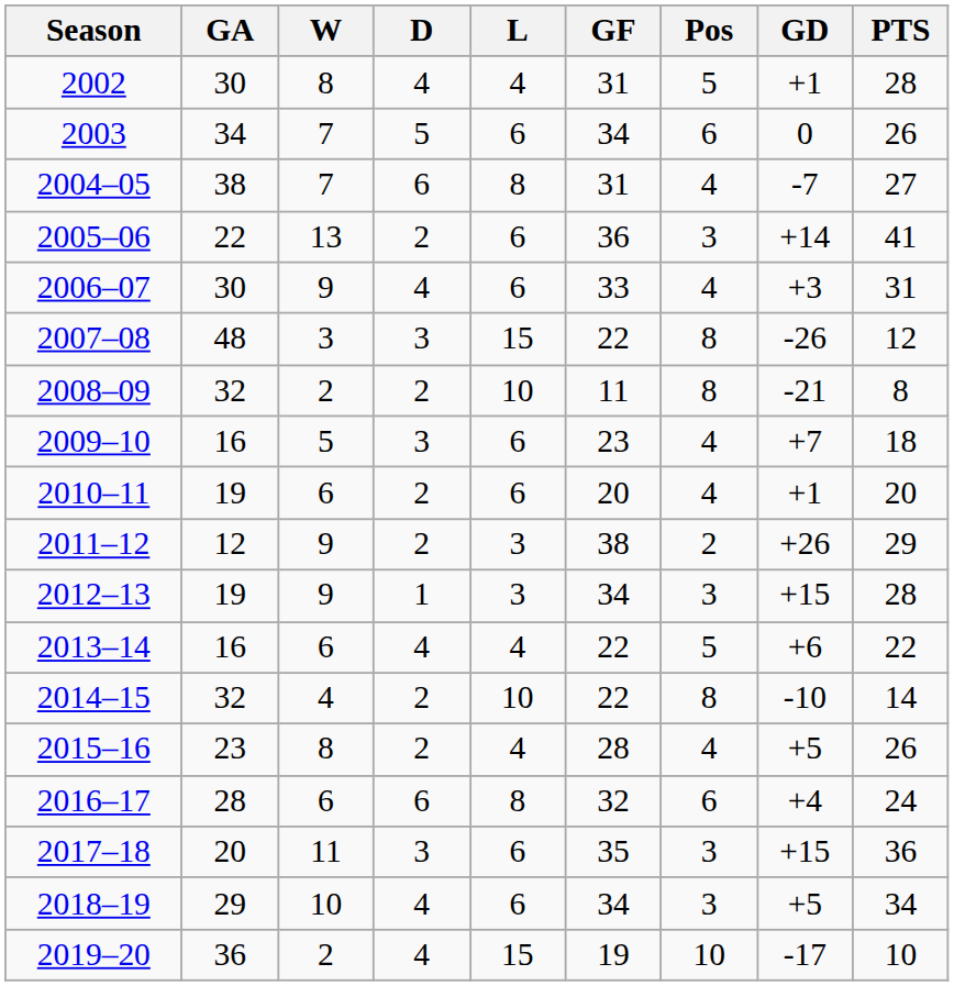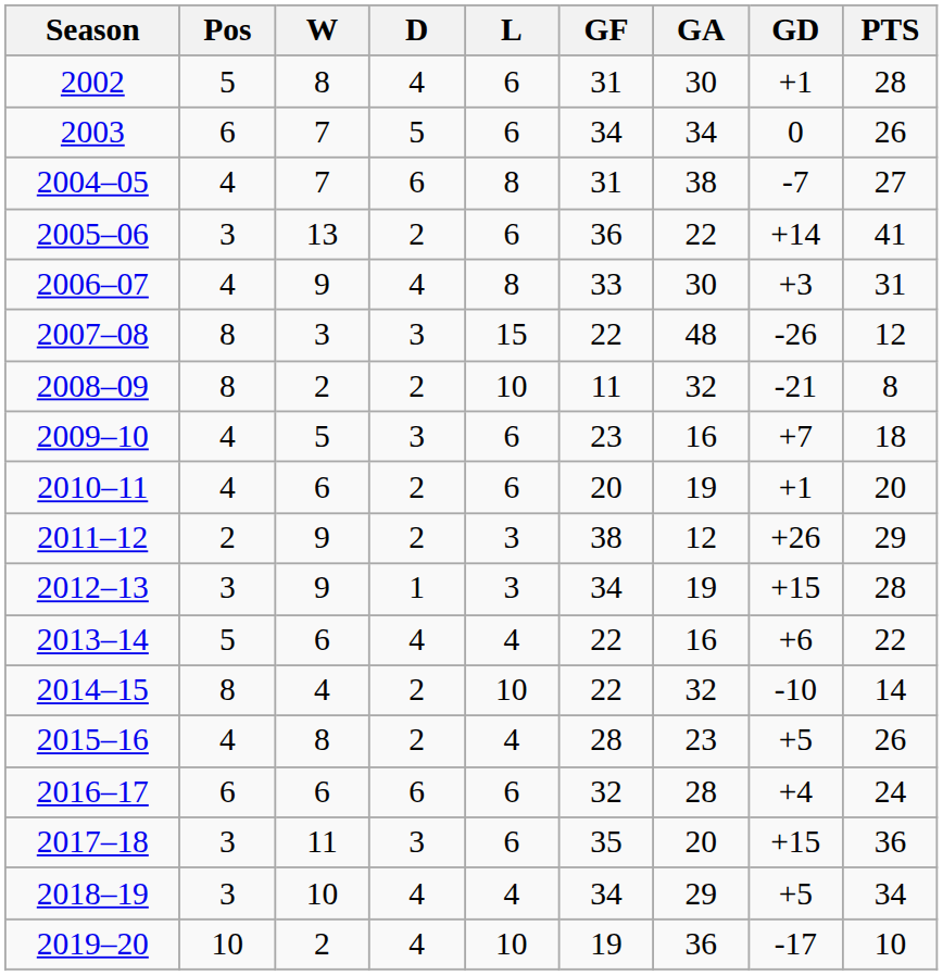columns swapped: Pos <-> GA
2002 | L: 4 -> 6
2006–07 | L: 6 -> 8
2016–17 | L: 8 -> 6
2018–19 | L: 6 -> 4
2019–20 | L: 15 -> 10
